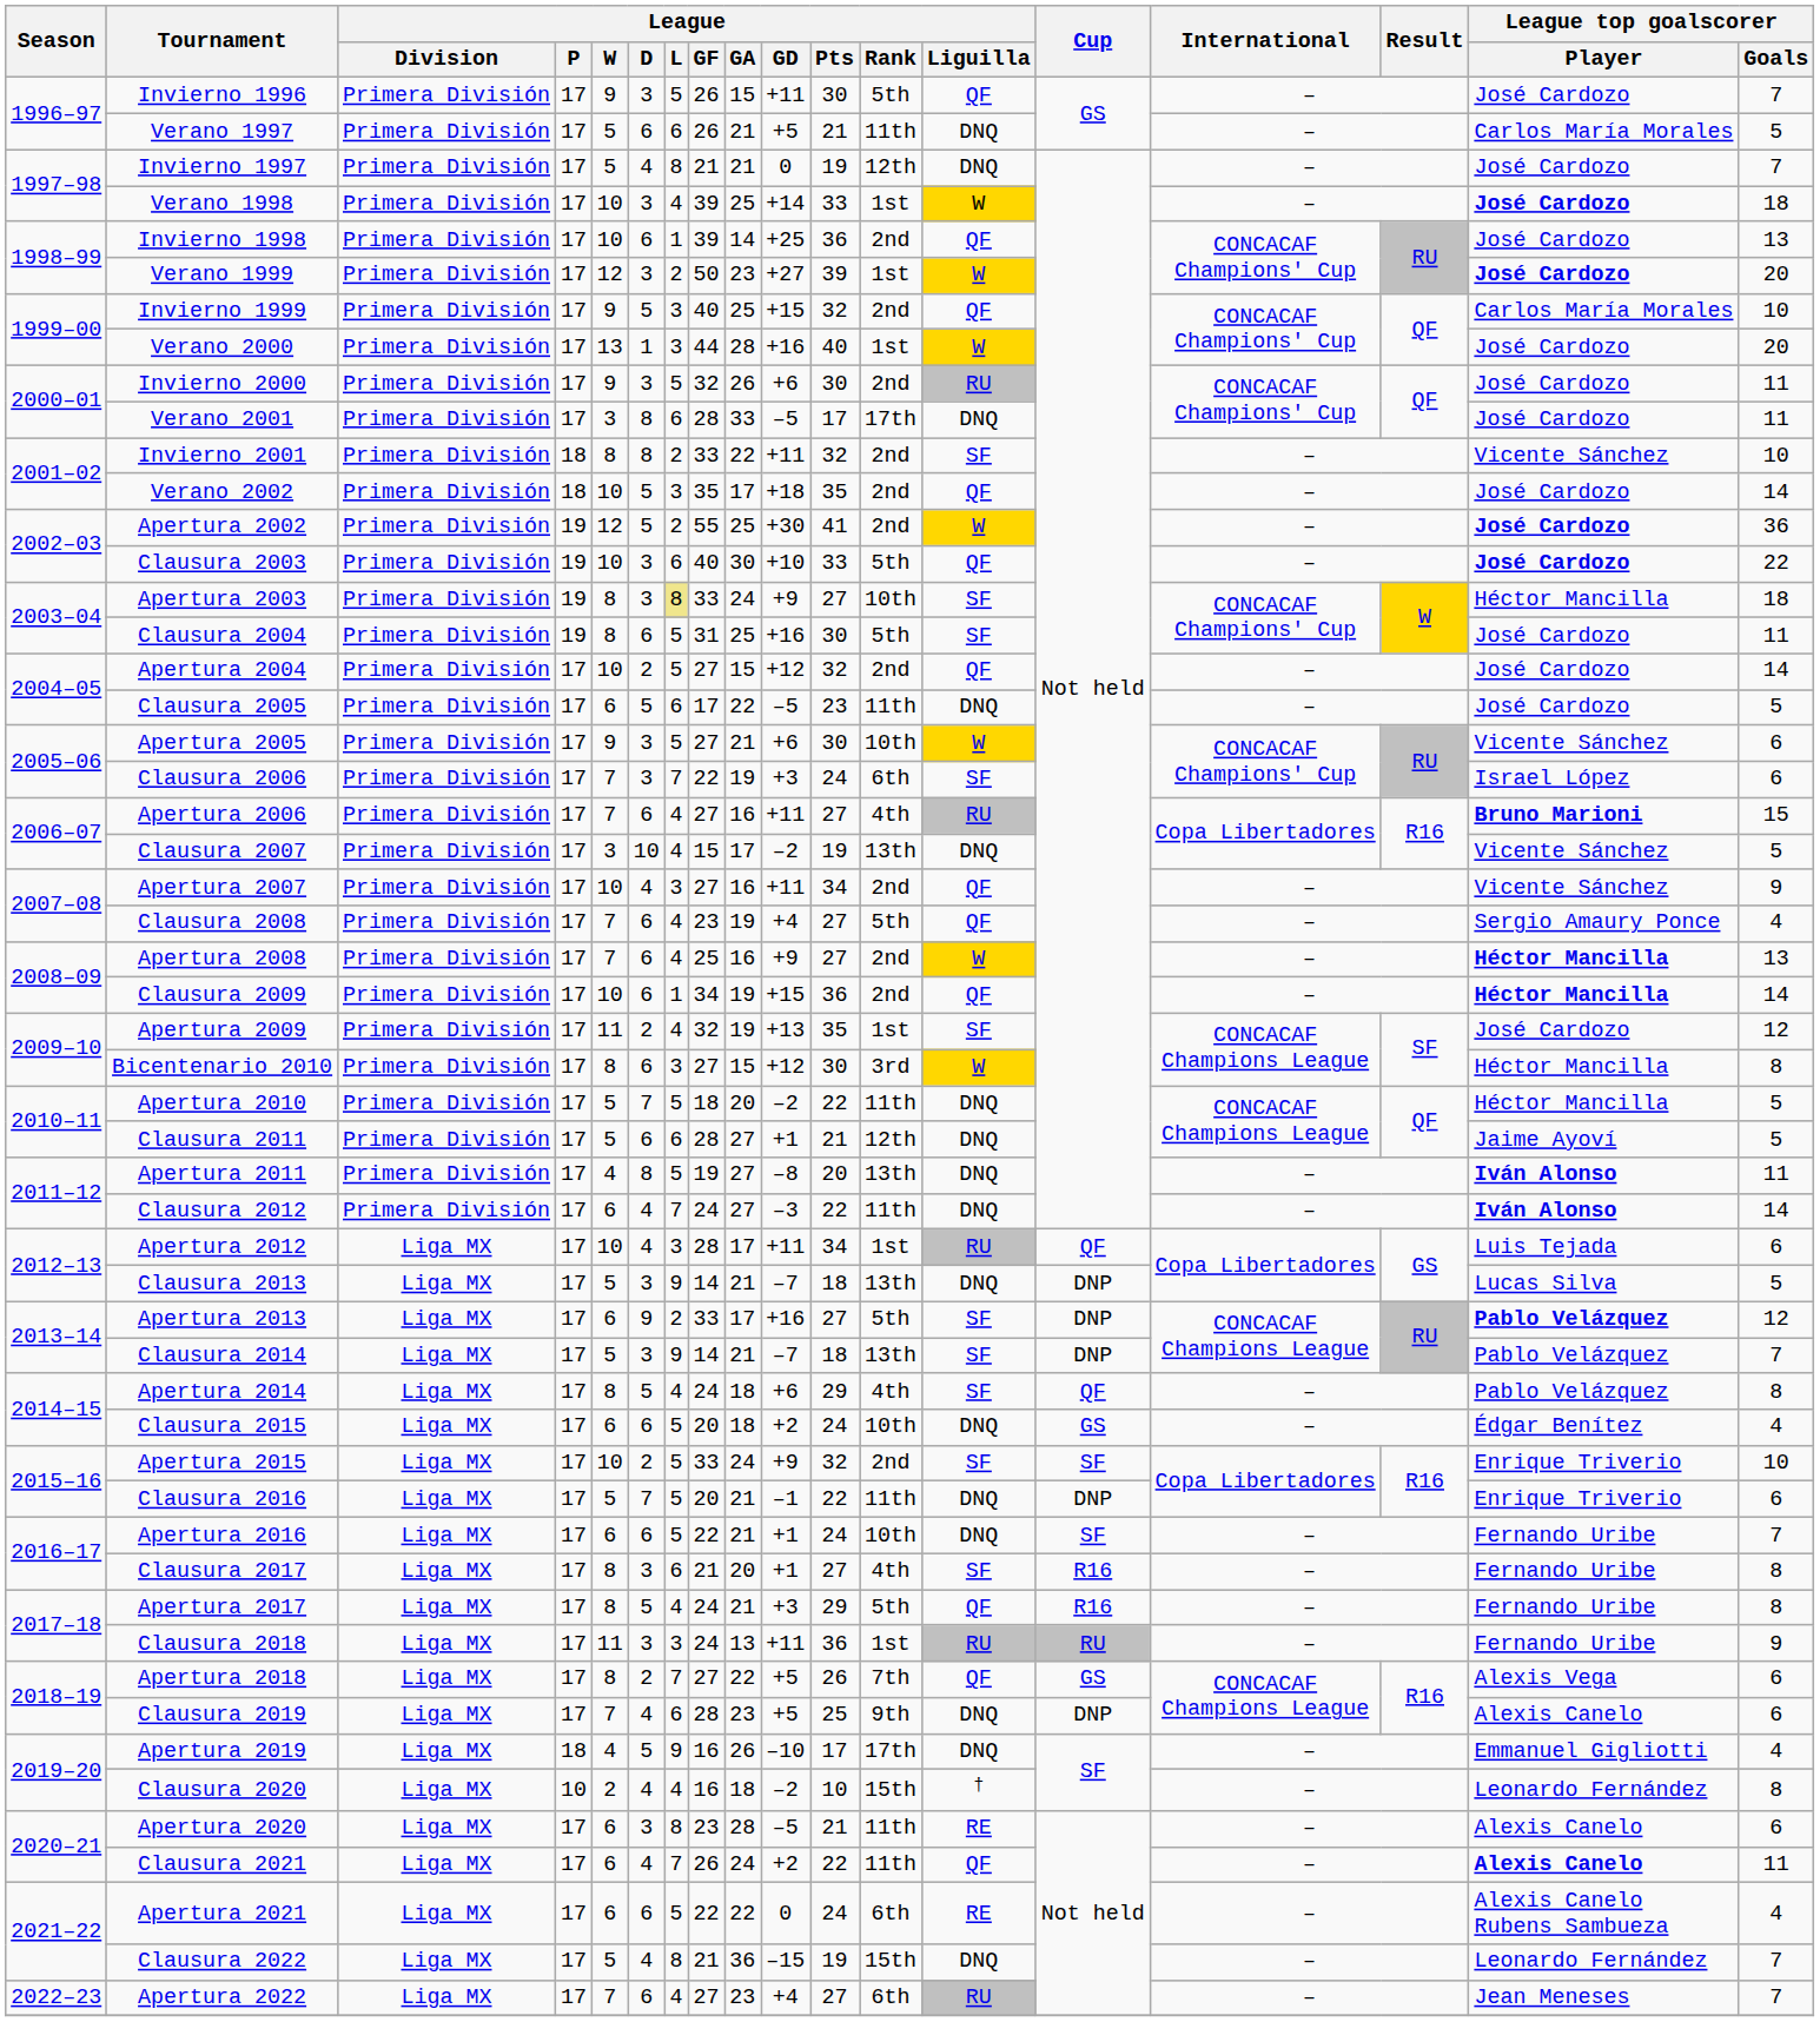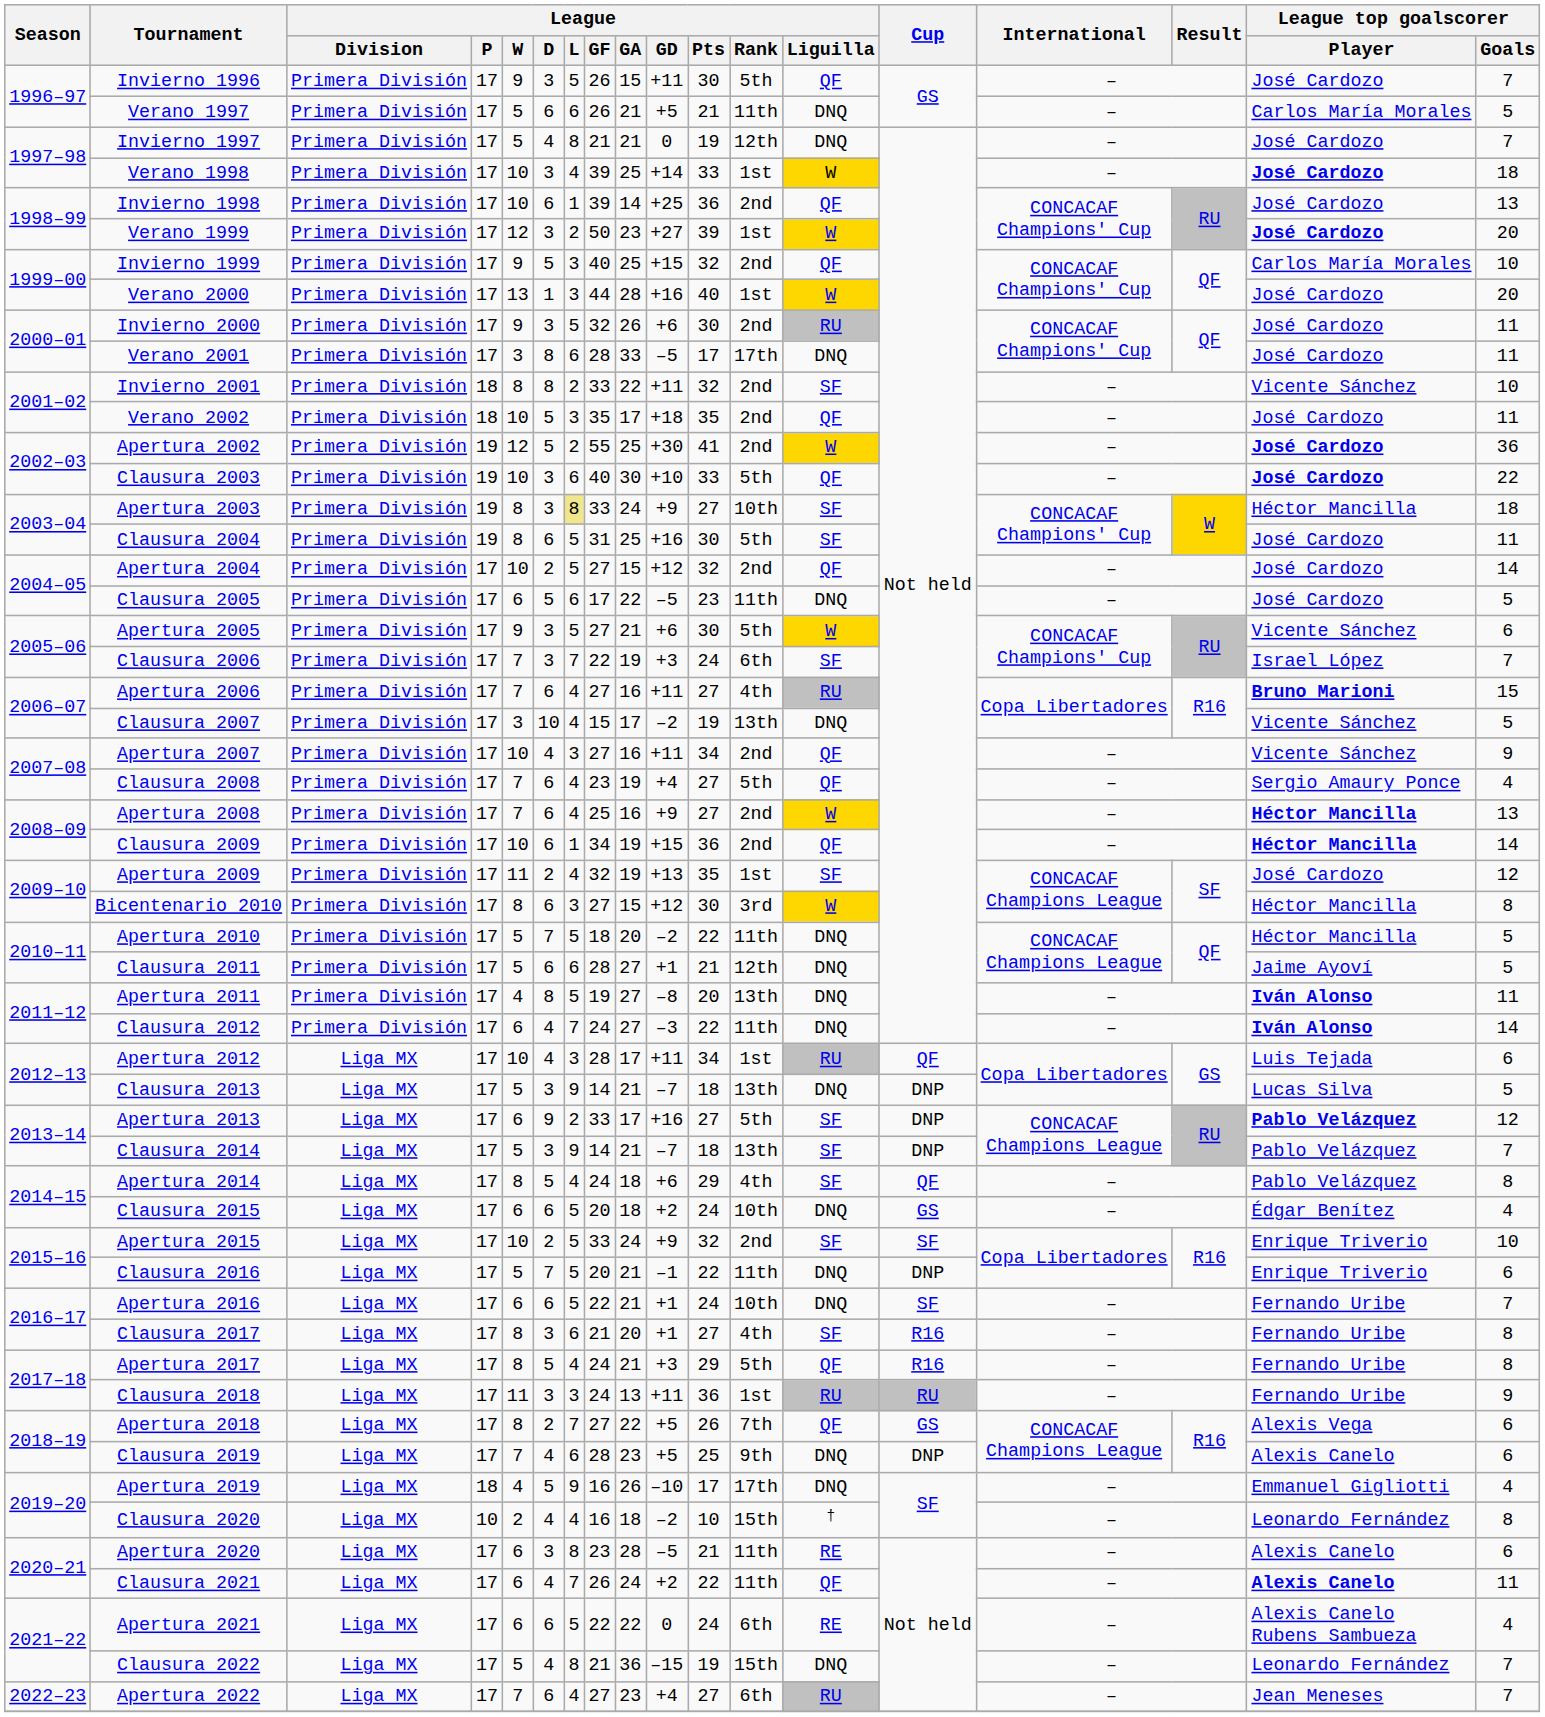Verano 2002 | League top goalscorer / Goals: 14 -> 11
Apertura 2005 | League / Rank: 10th -> 5th
Clausura 2006 | League top goalscorer / Goals: 6 -> 7
